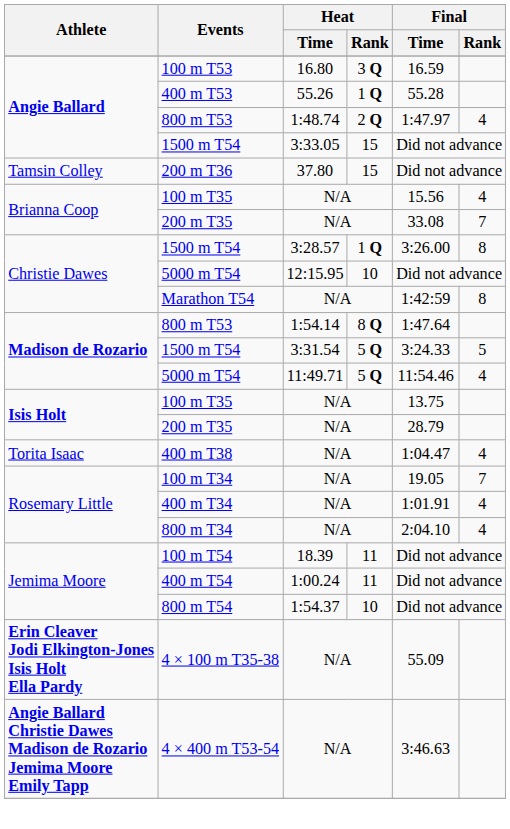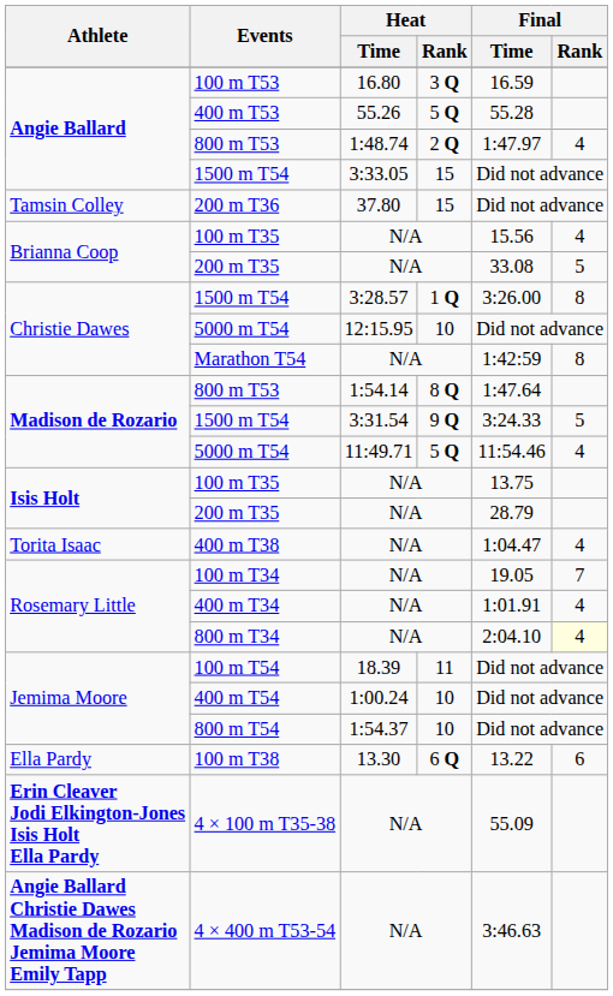400 m T53 | Heat / Rank: 1 Q -> 5 Q
Brianna Coop / 200 m T35 | Final / Rank: 7 -> 5
Madison de Rozario / 1500 m T54 | Heat / Rank: 5 Q -> 9 Q
800 m T34 | Final / Rank: no background -> lightyellow background
400 m T54 | Heat / Rank: 11 -> 10
+ row: Ella Pardy | 100 m T38 | 13.30 | 6 Q | 13.22 | 6
